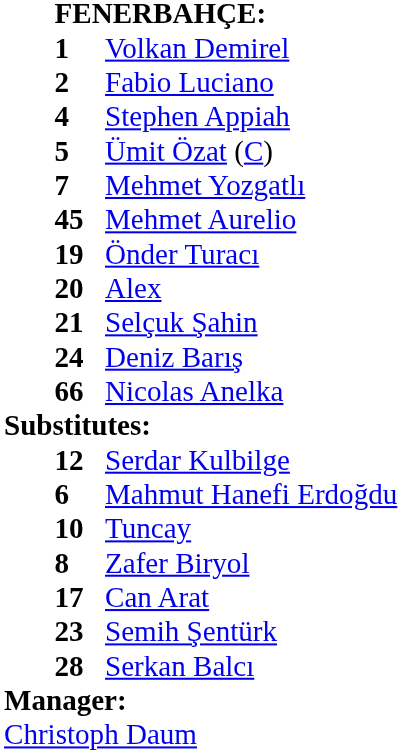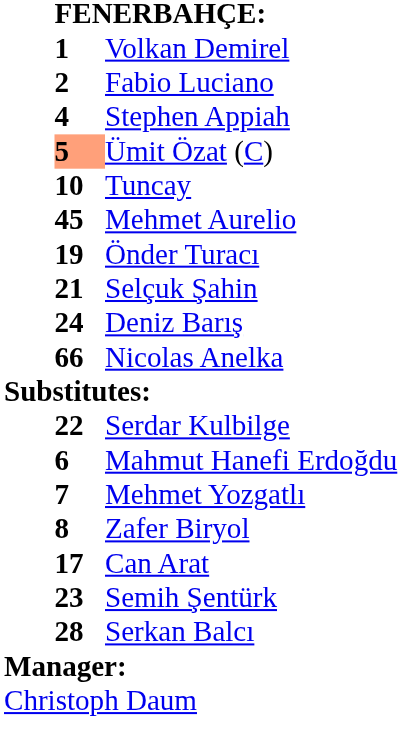Ümit Özat (C) | column 2: no background -> lightsalmon background
rows swapped: Tuncay <-> Mehmet Yozgatlı
- row: 20 | Alex
Serdar Kulbilge | column 2: 12 -> 22
